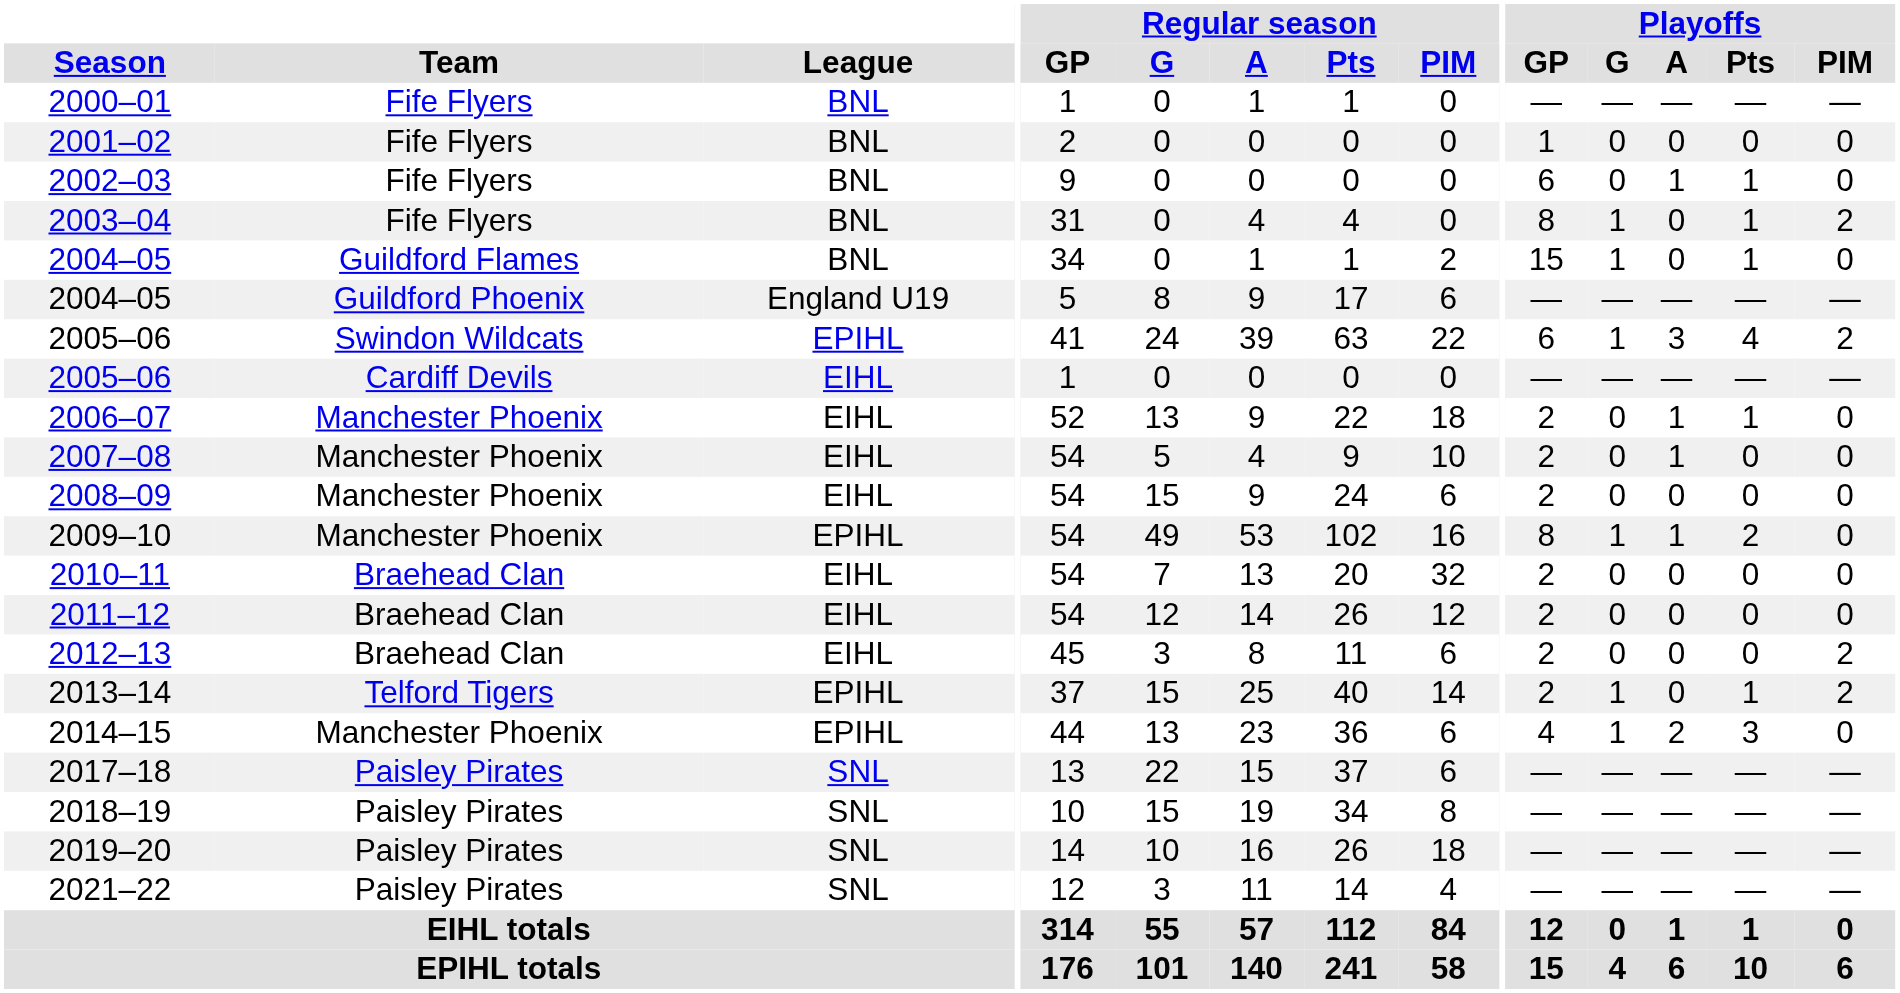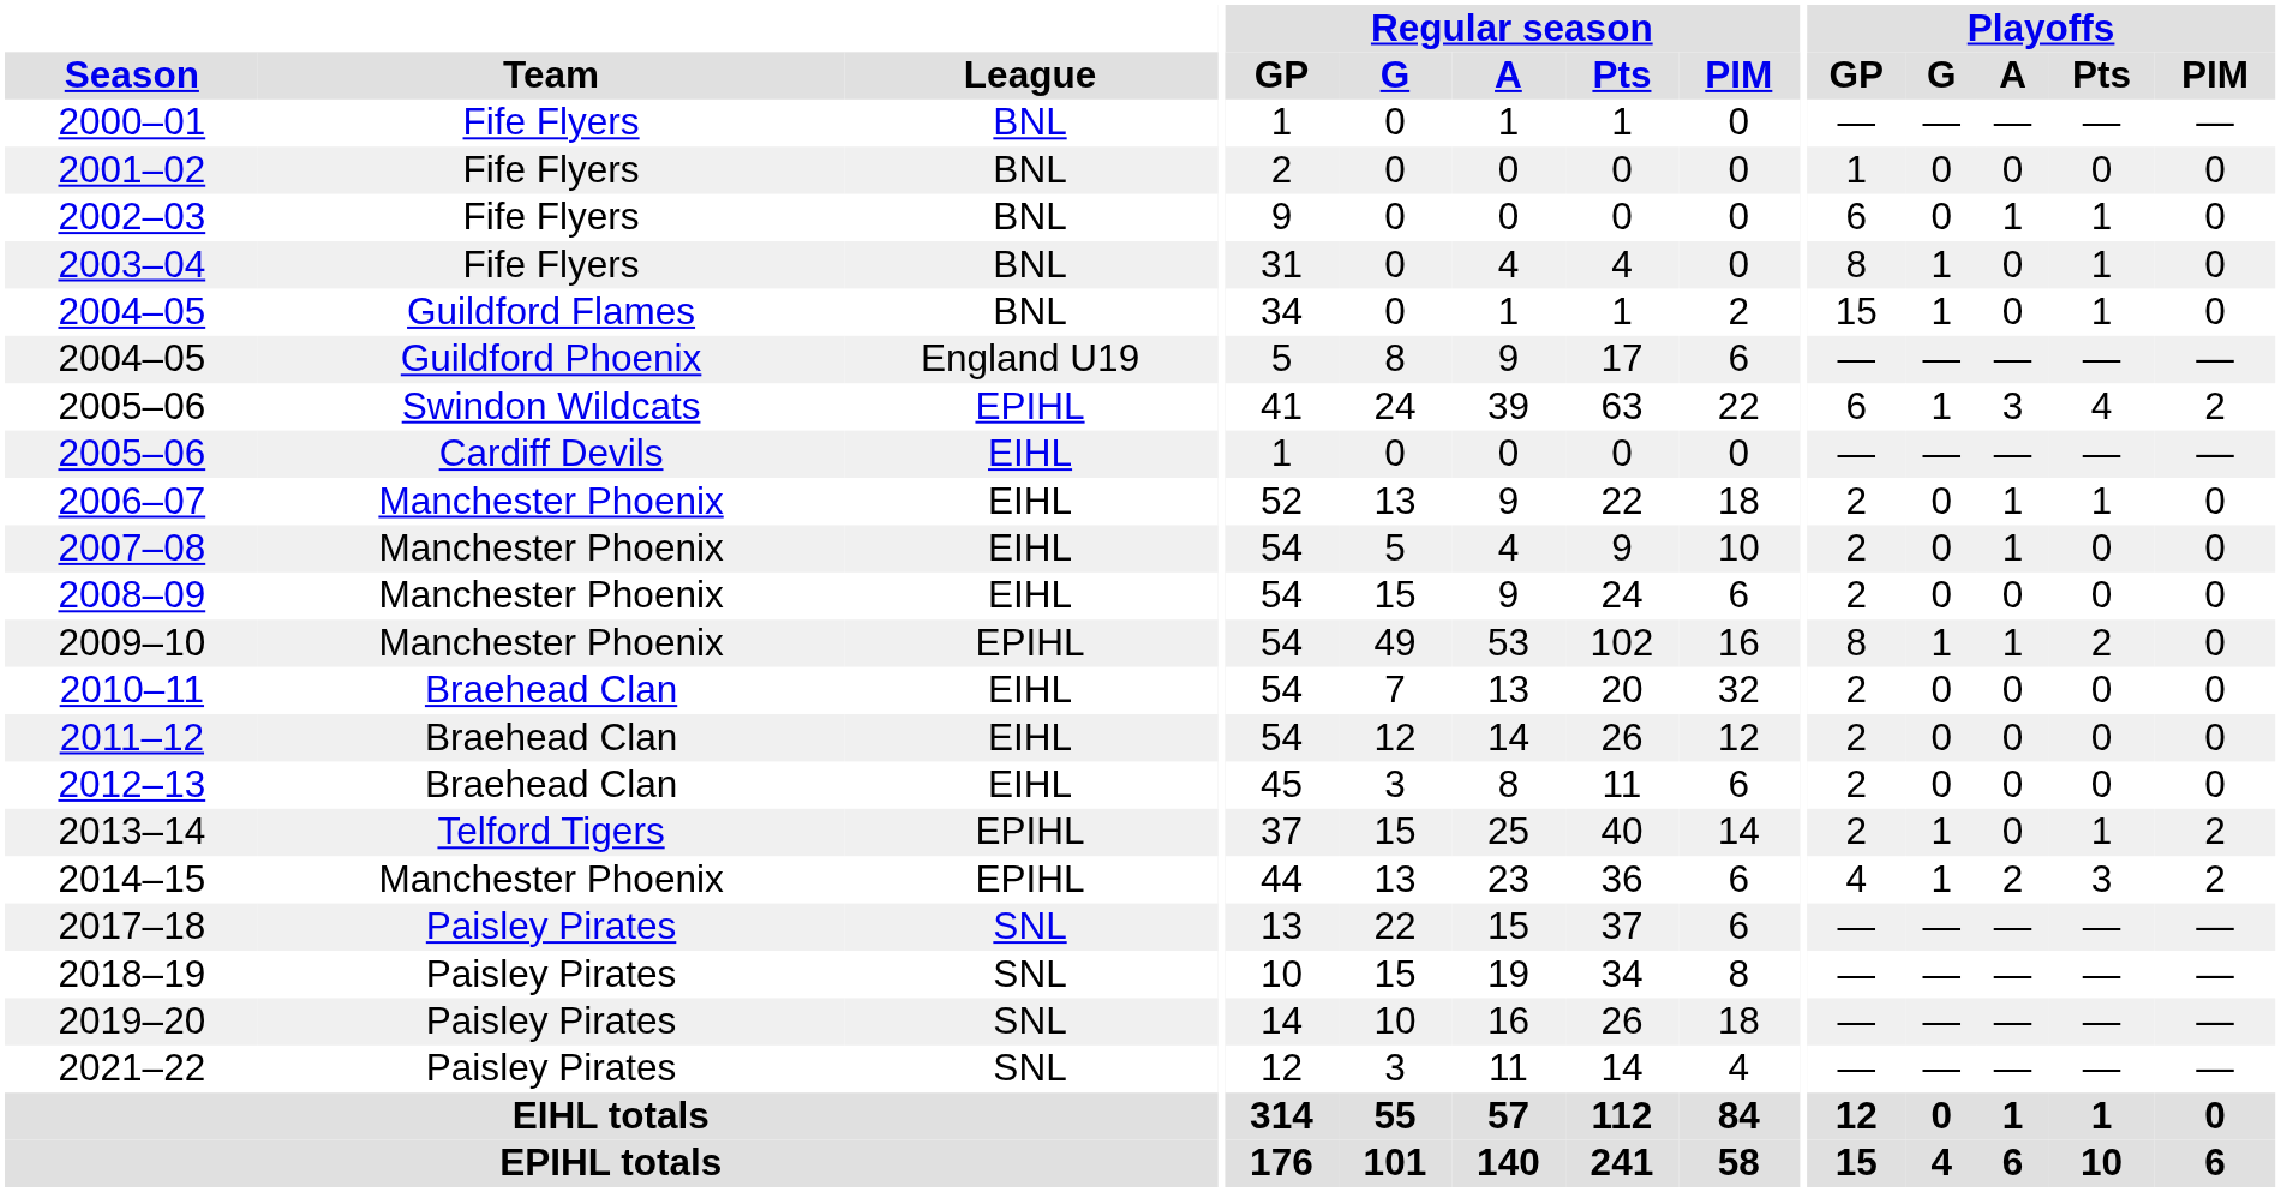2003–04 | Playoffs / PIM: 2 -> 0
2012–13 | Playoffs / PIM: 2 -> 0
2014–15 | Playoffs / PIM: 0 -> 2
